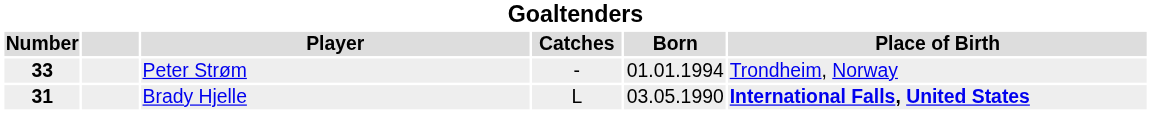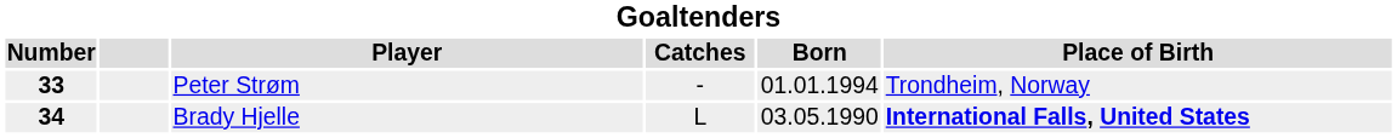Brady Hjelle | Number: 31 -> 34
